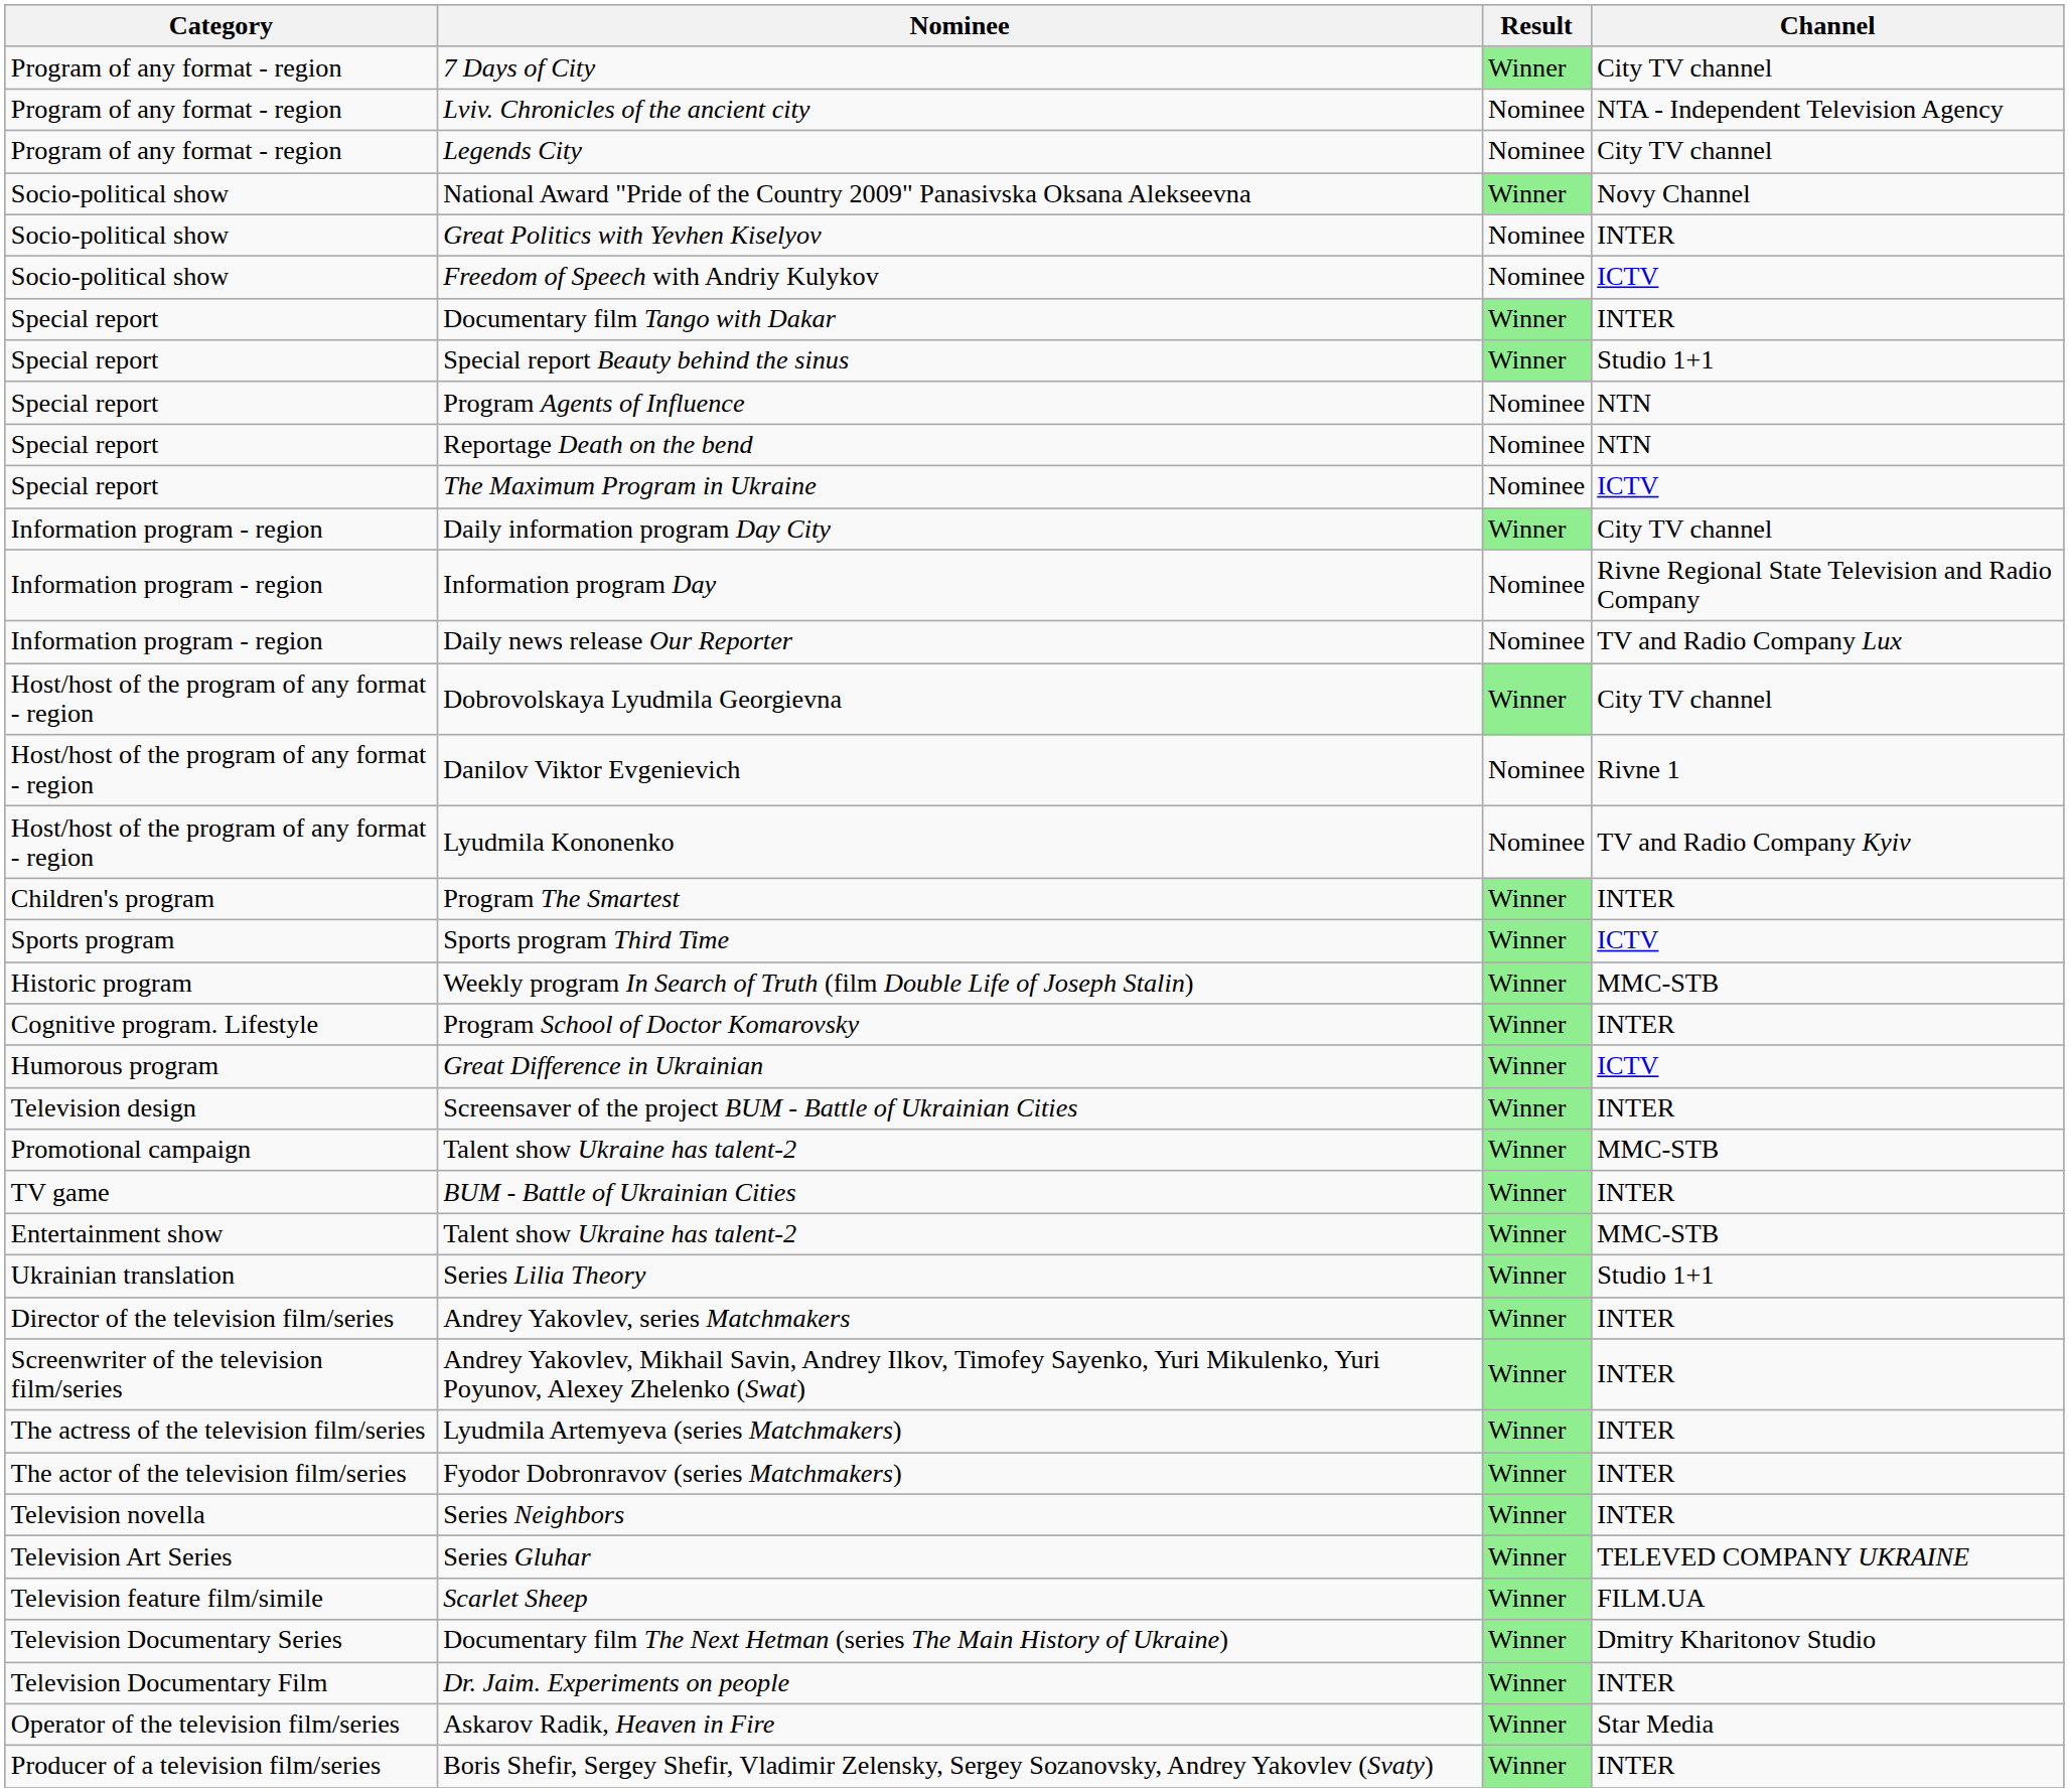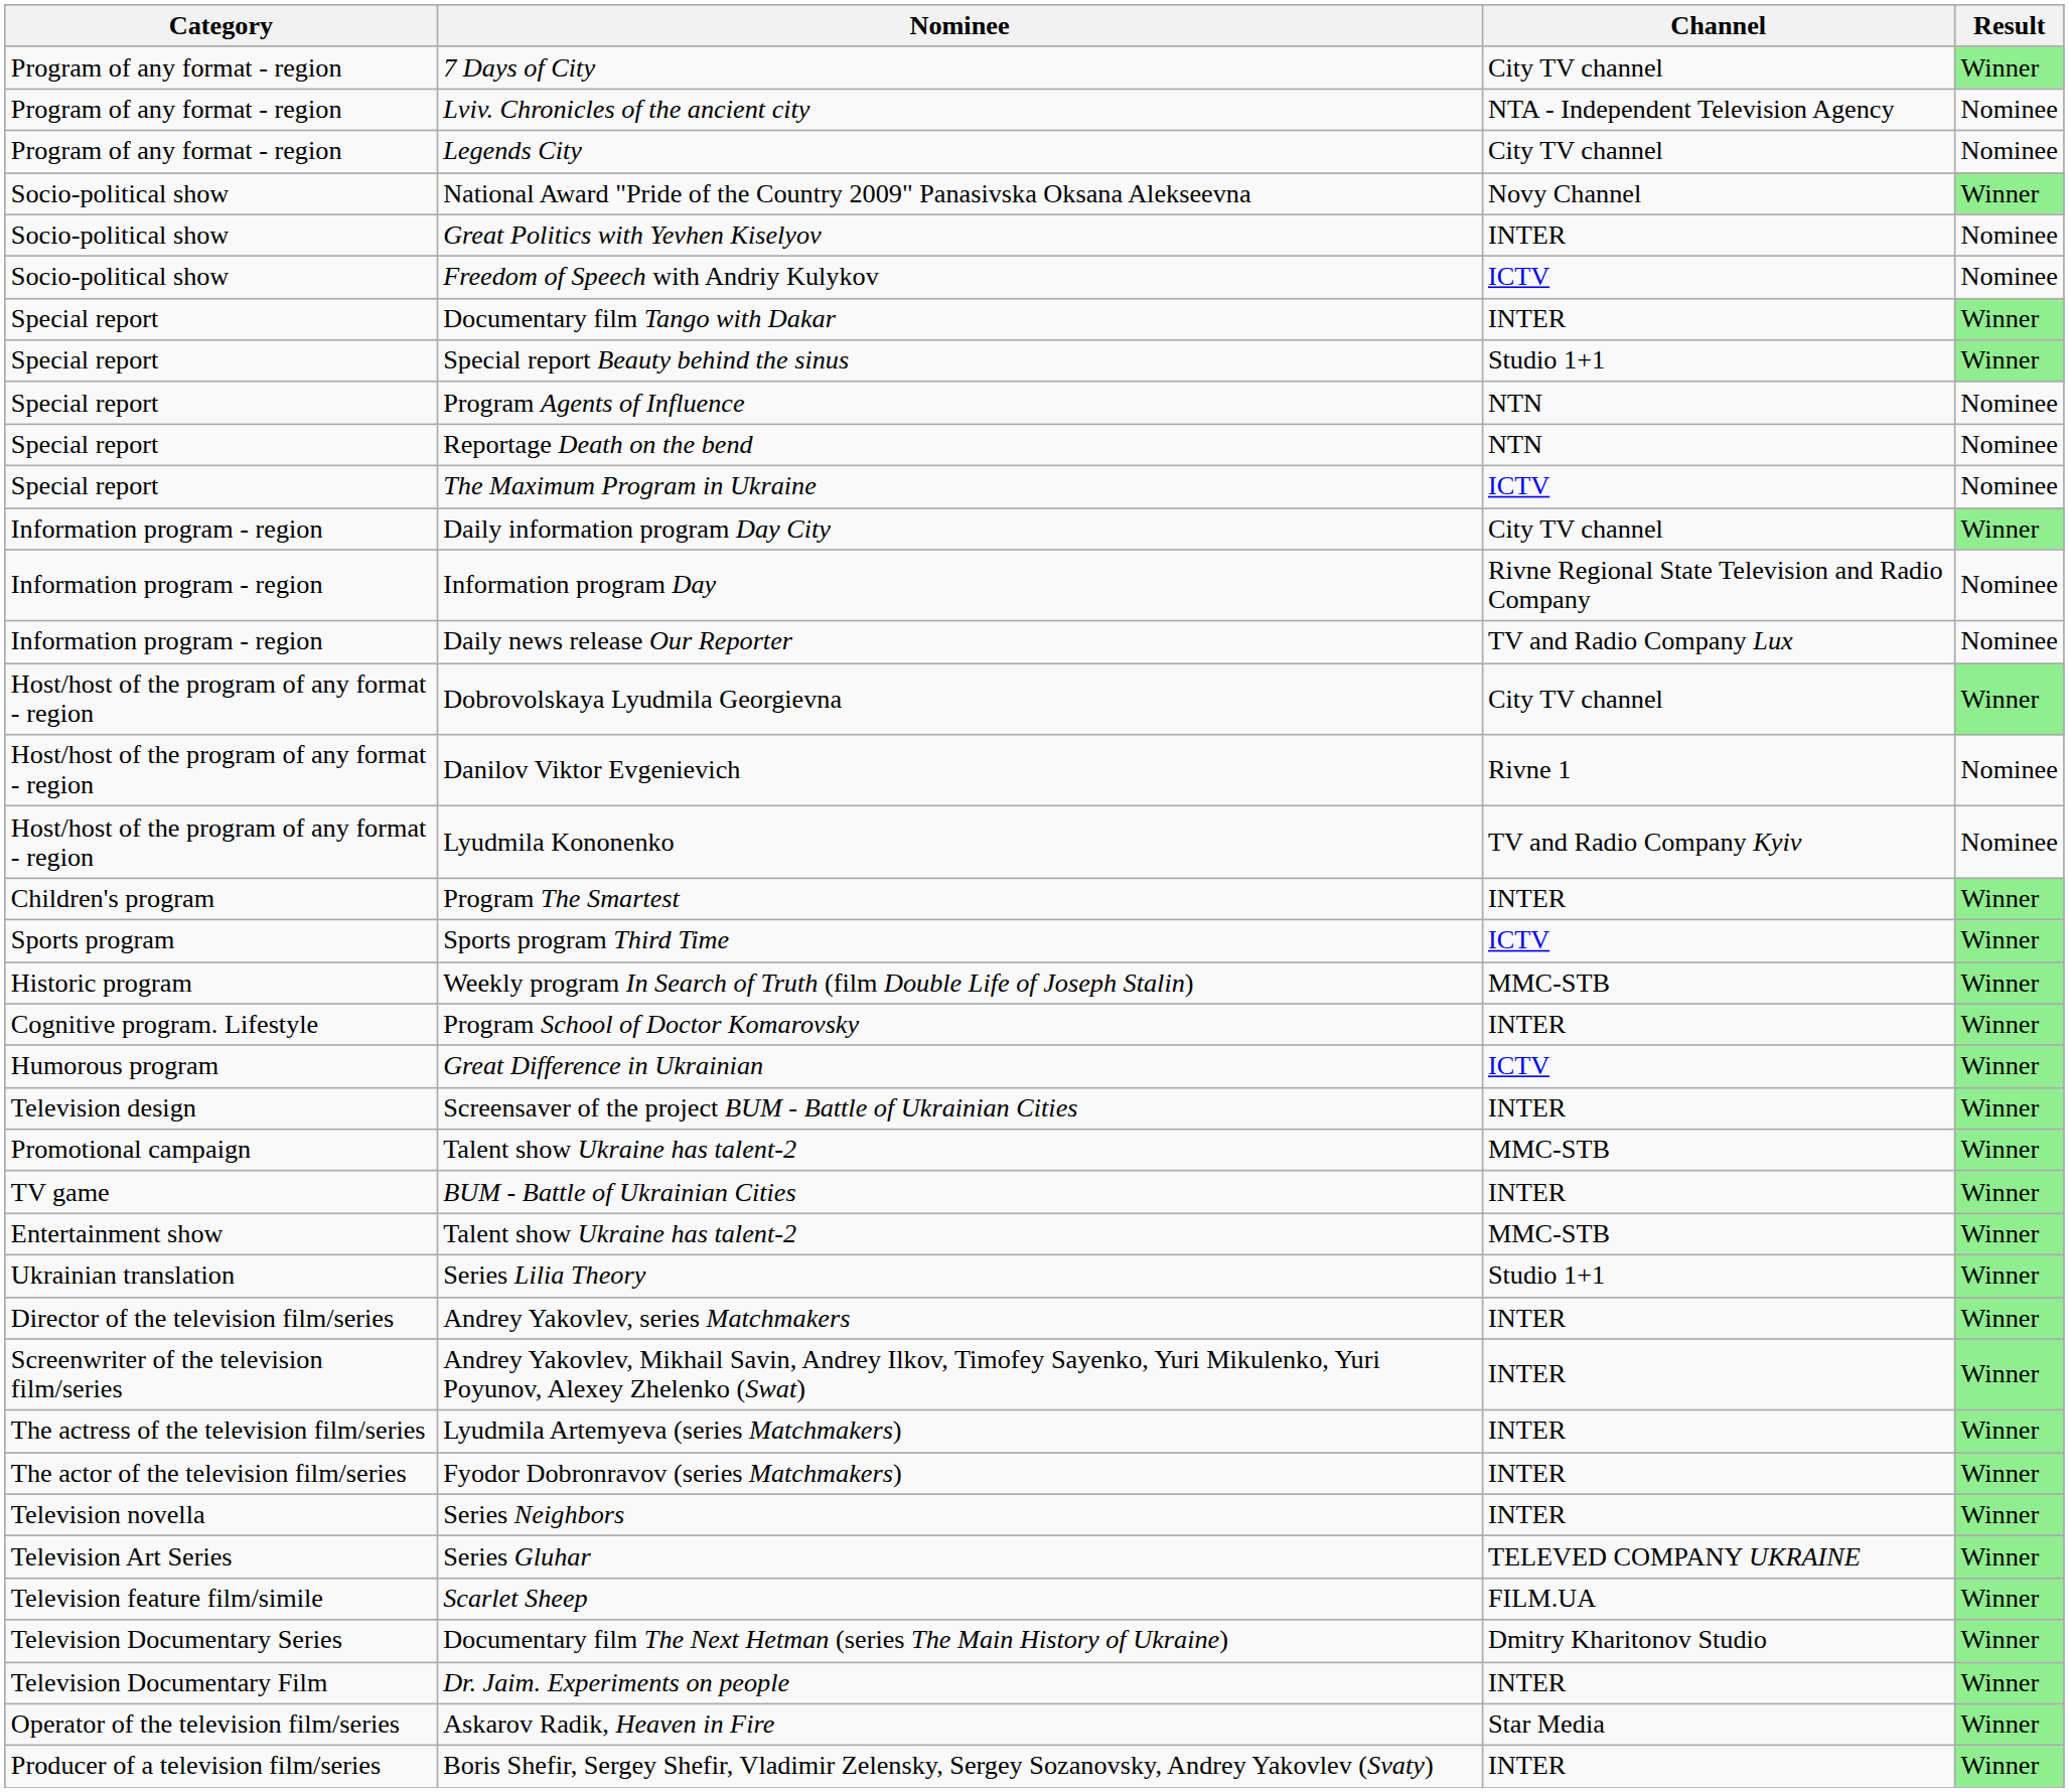columns swapped: Channel <-> Result
